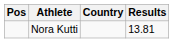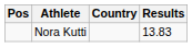Nora Kutti | Results: 13.81 -> 13.83
